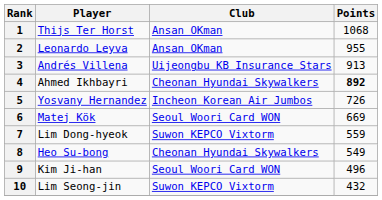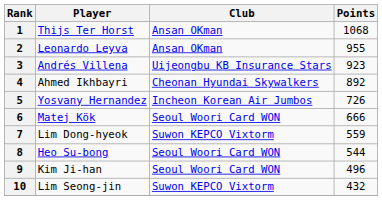3 | Points: 913 -> 923
4 | Points: bold -> normal
6 | Points: 669 -> 666
8 | Club: Cheonan Hyundai Skywalkers -> Seoul Woori Card WON
8 | Points: 549 -> 544
